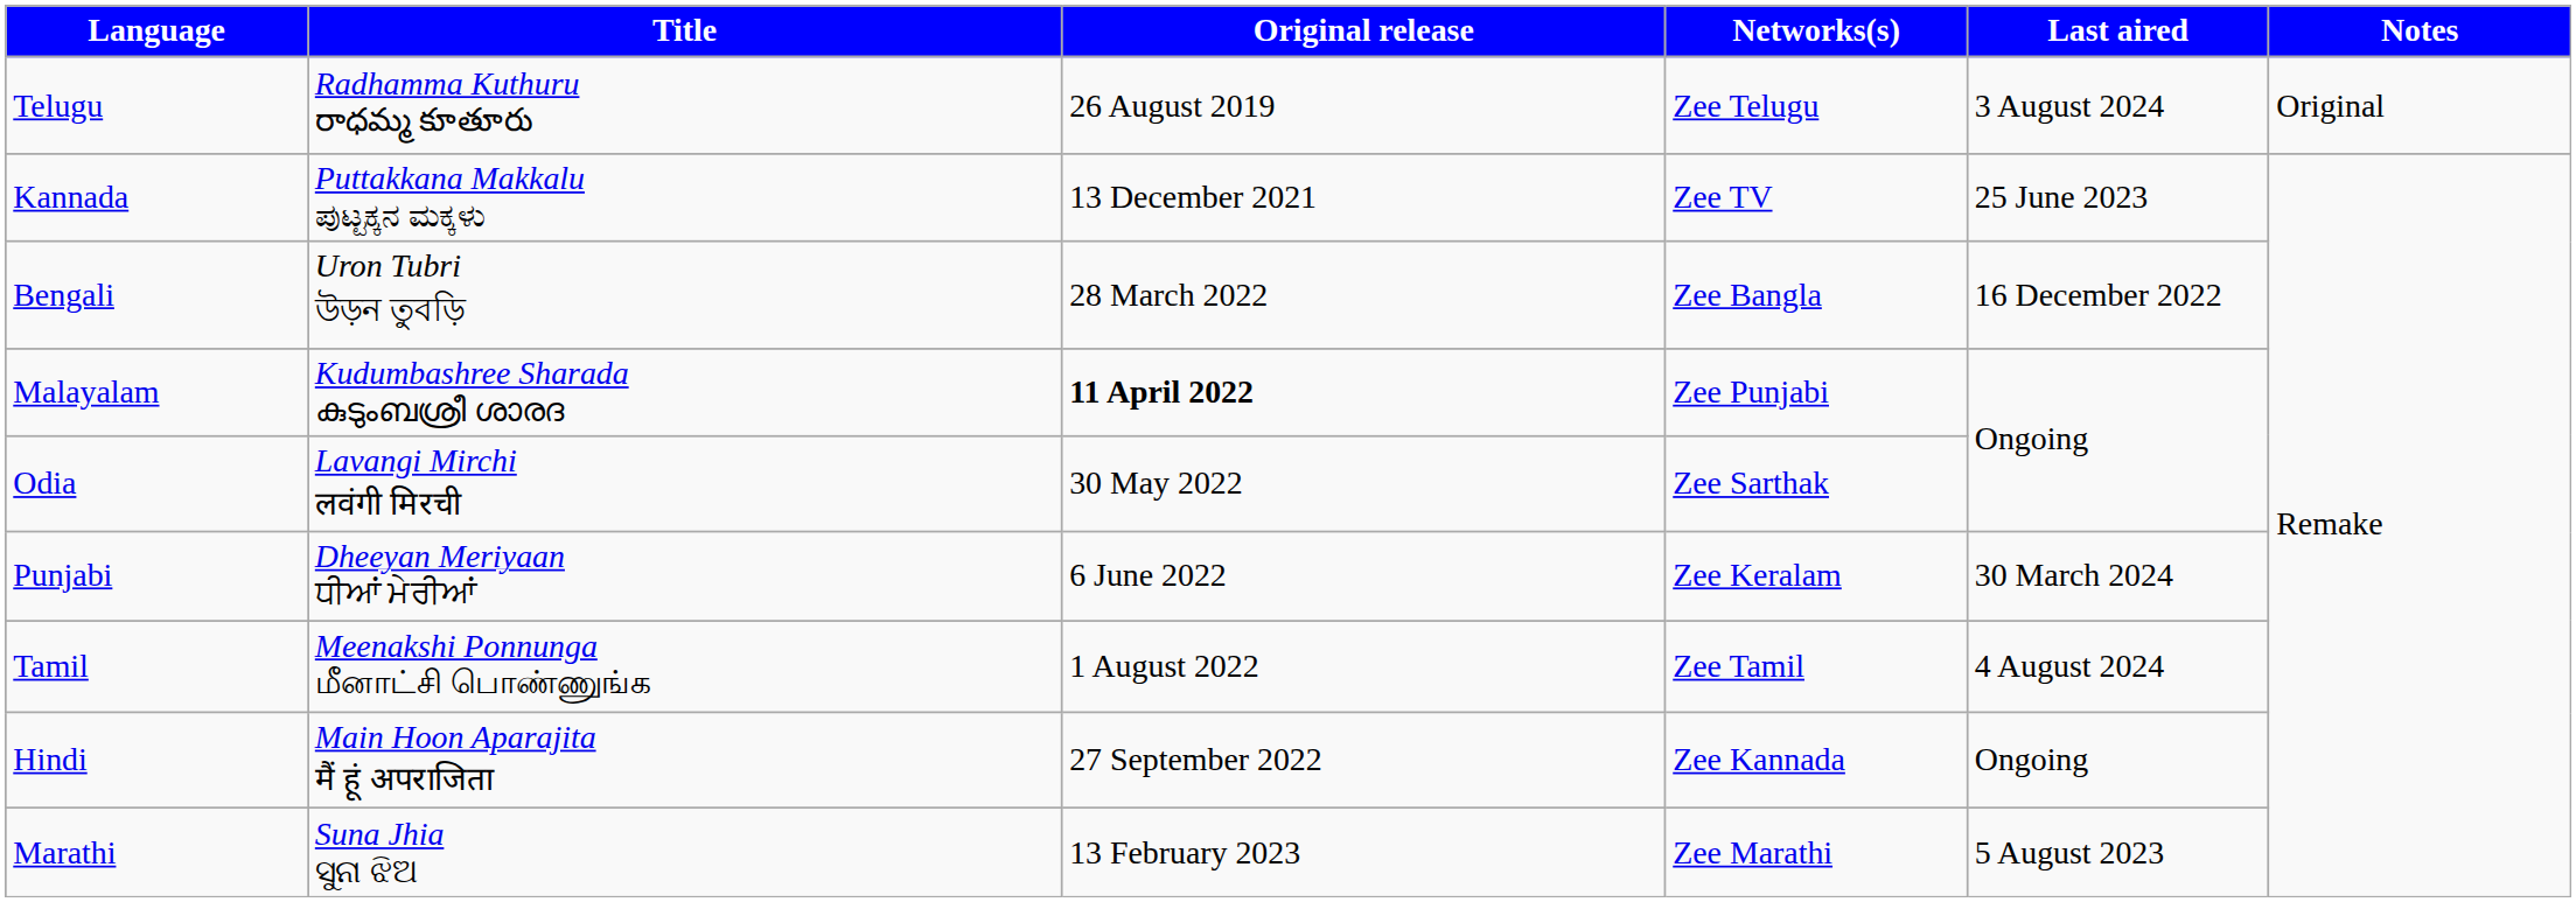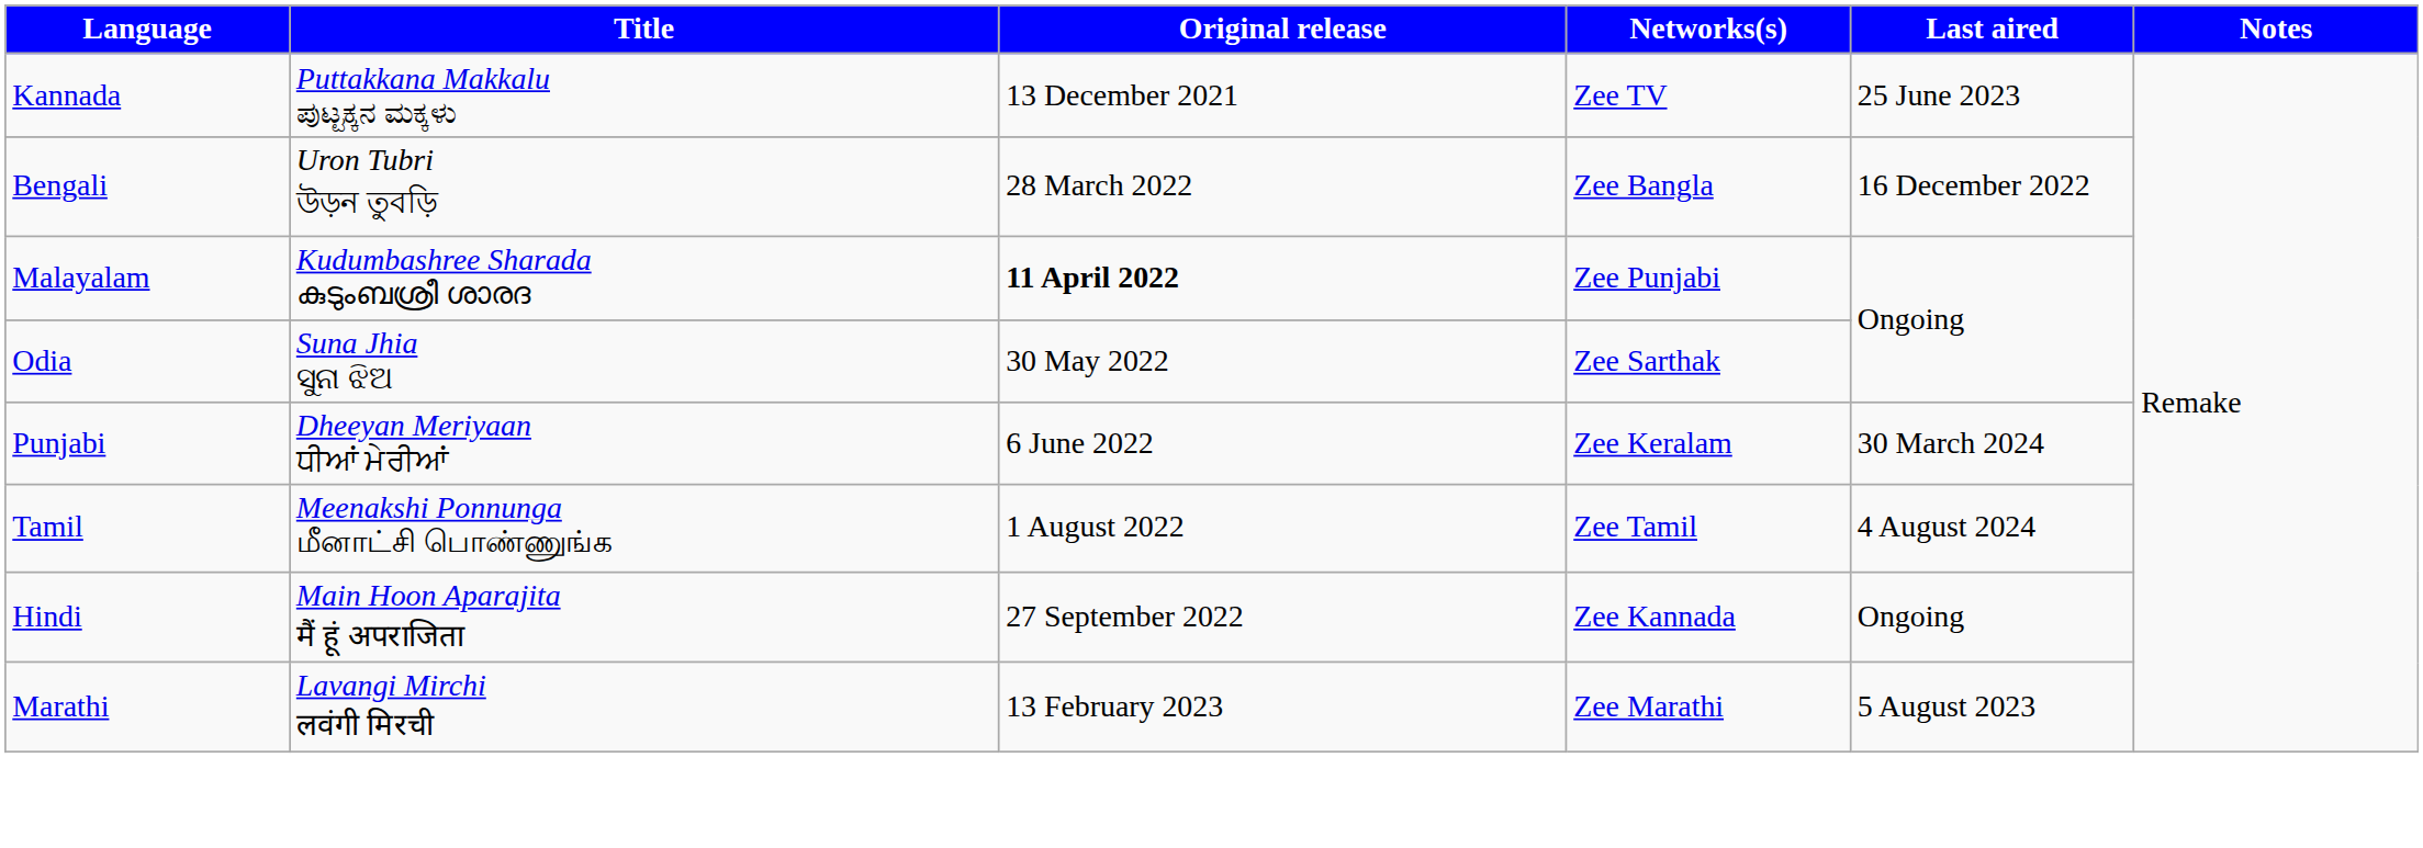- row: Telugu | Radhamma Kuthuru రాధమ్మ కూతూరు | 26 August 2019 | Zee Telugu | 3 August 2024 | Original
Odia | Title: Lavangi Mirchi लवंगी मिरची -> Suna Jhia ସୁନା ଝିଅ
Marathi | Title: Suna Jhia ସୁନା ଝିଅ -> Lavangi Mirchi लवंगी मिरची
